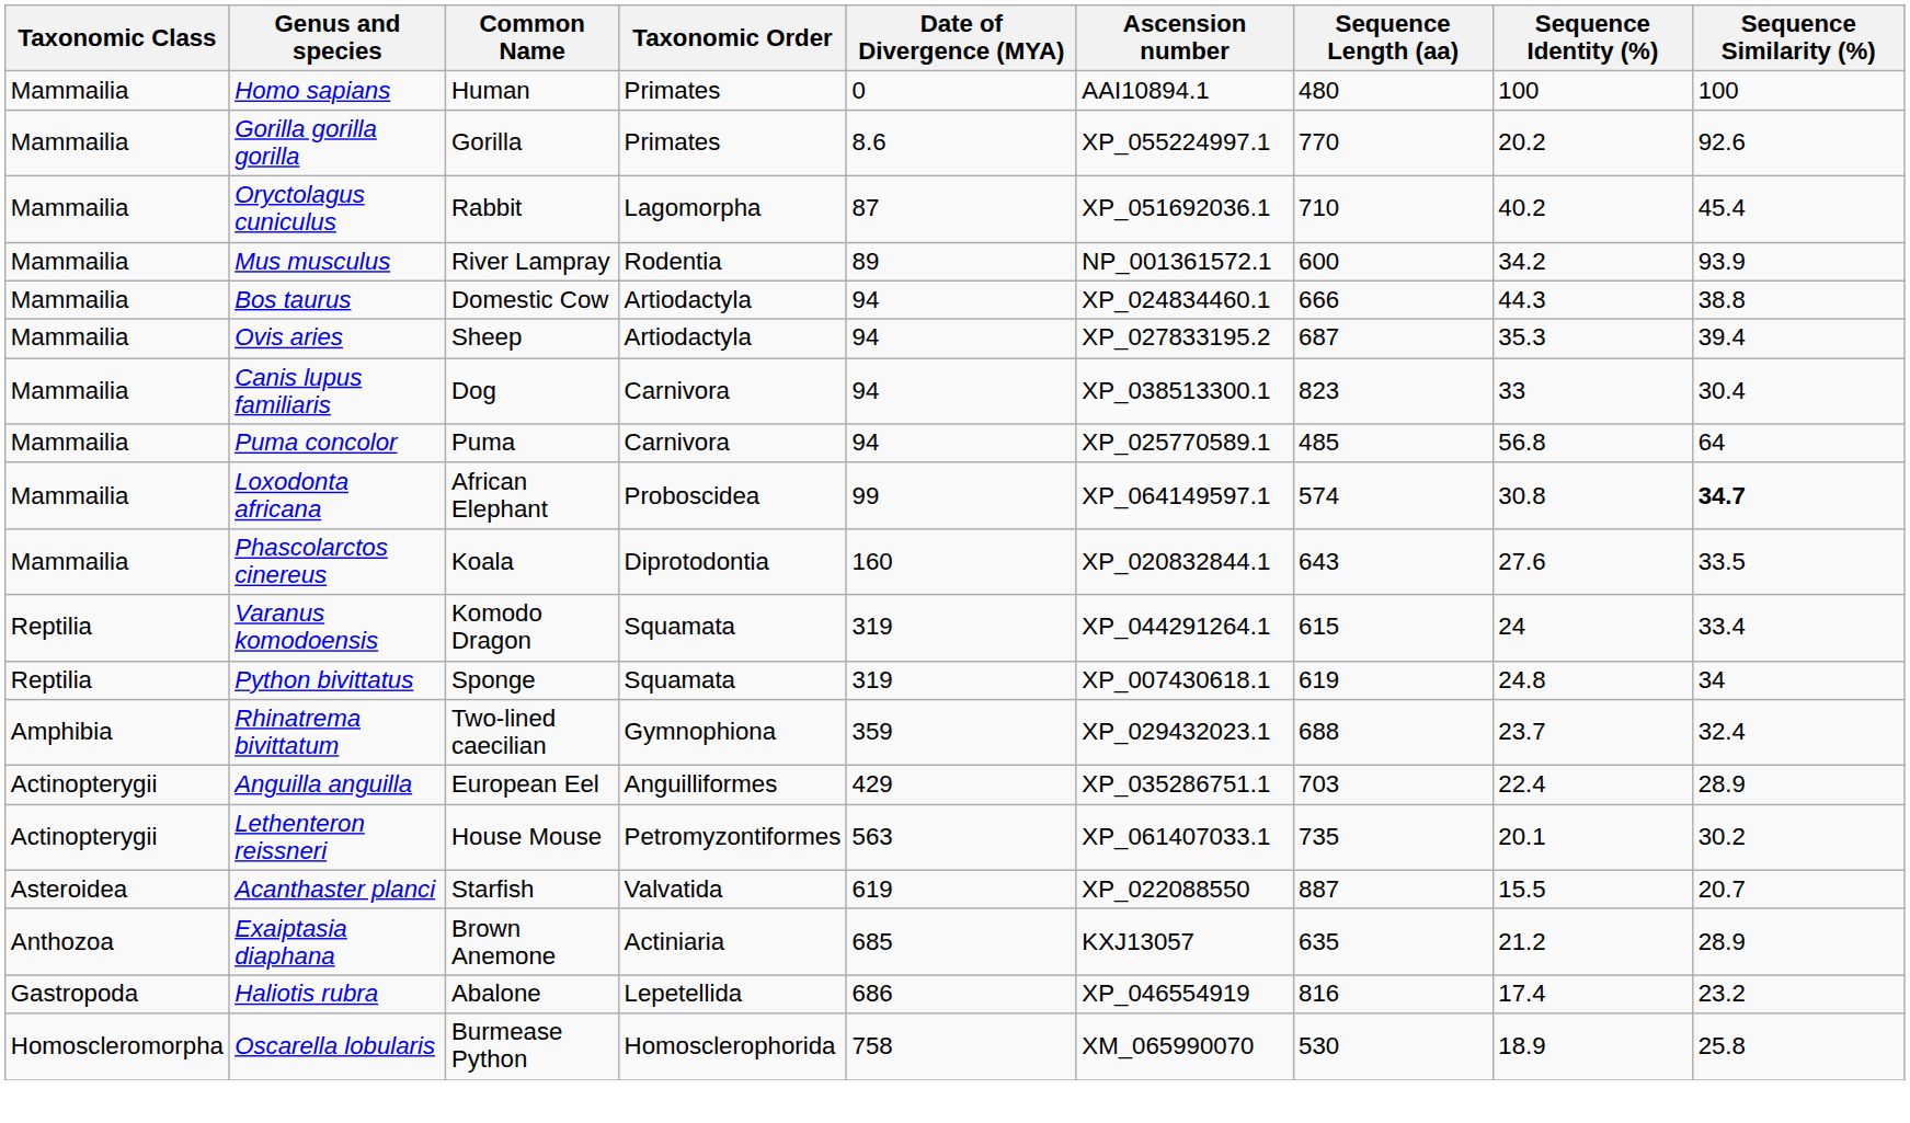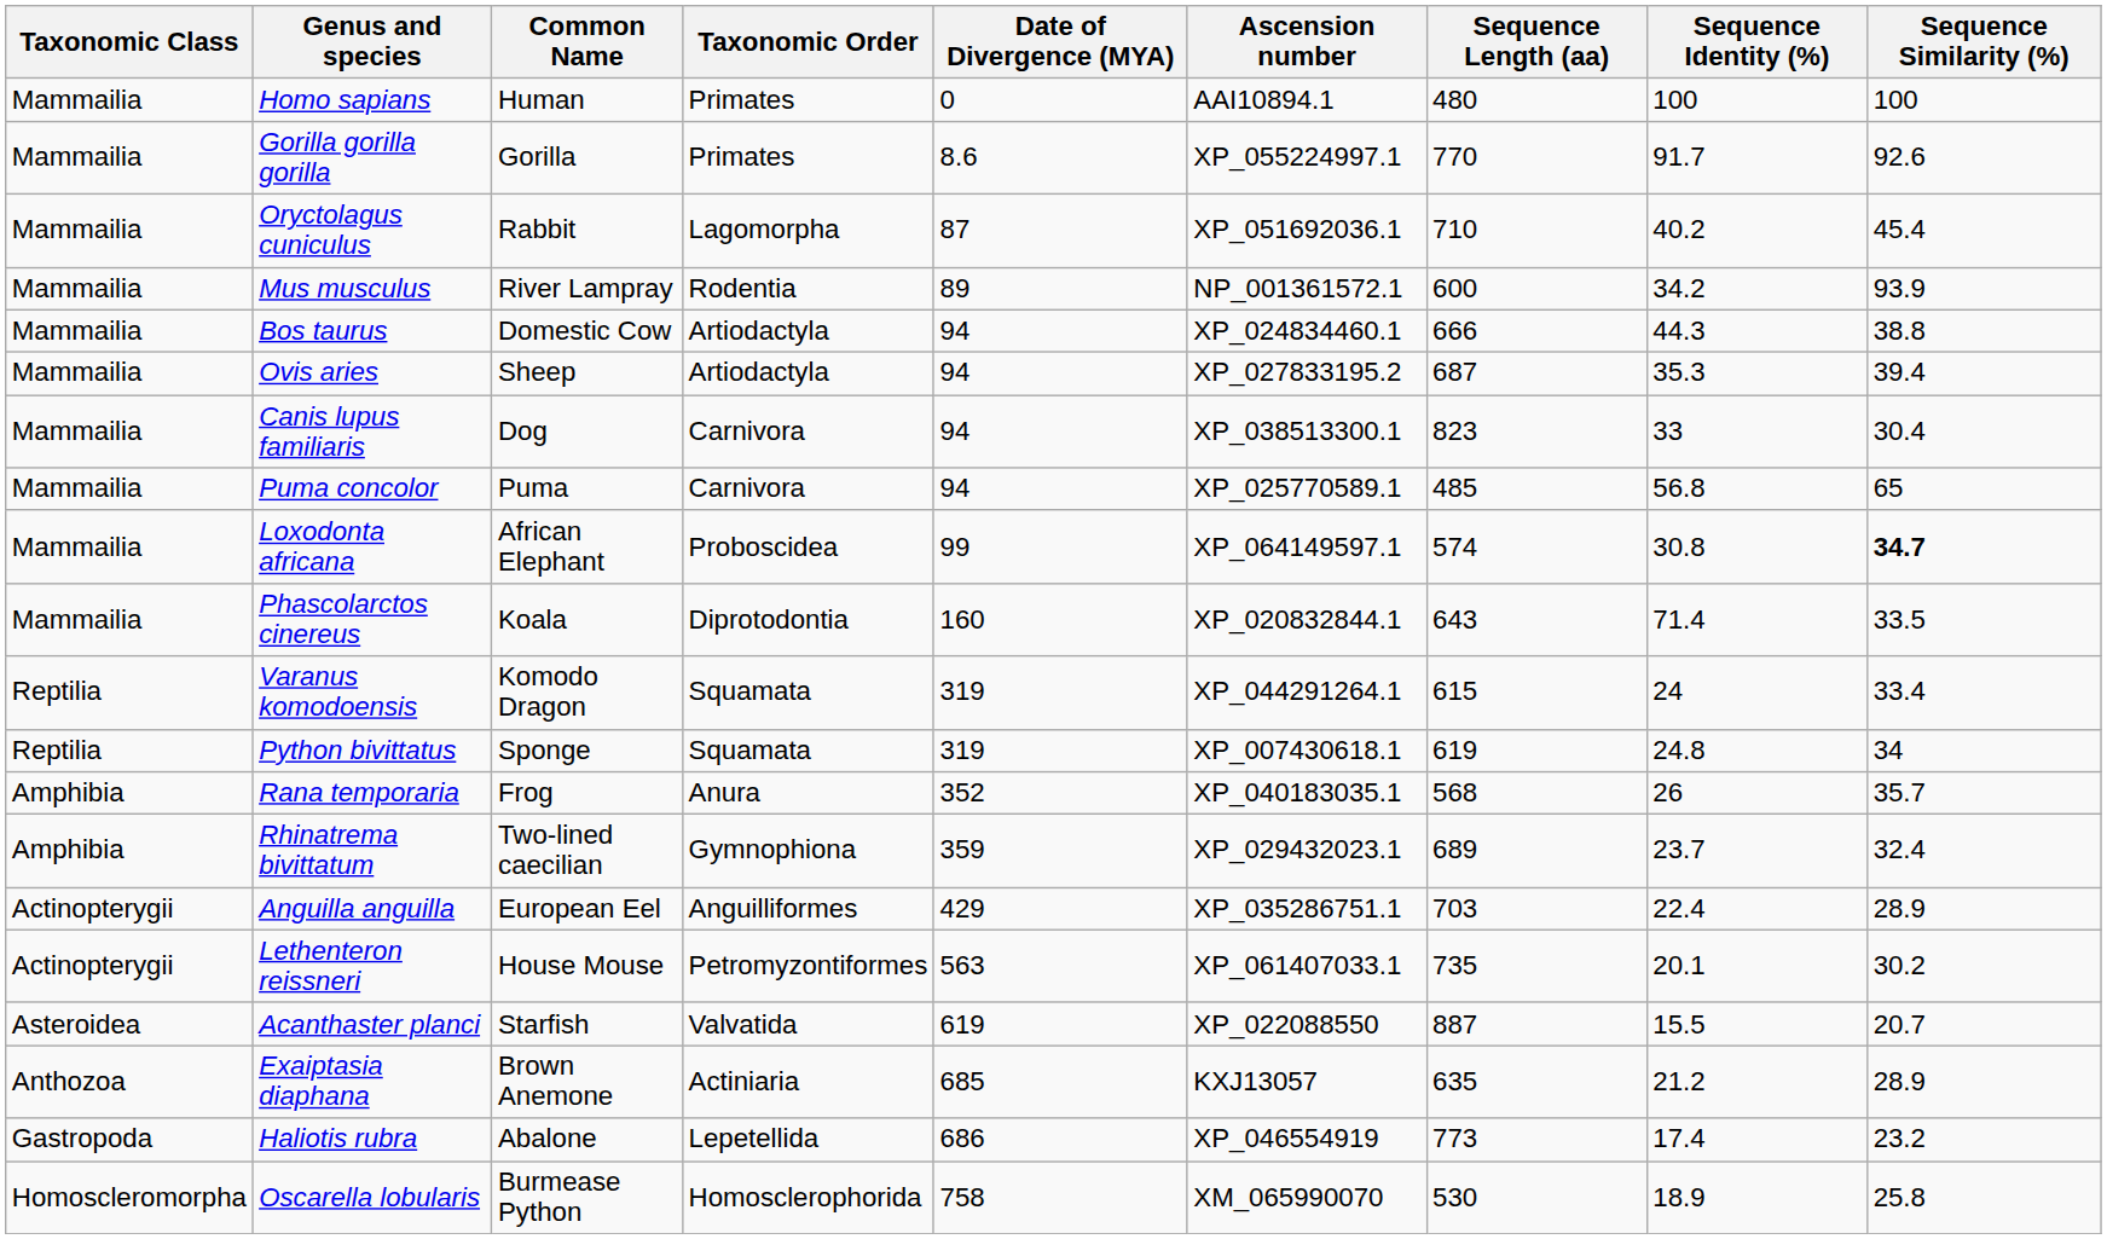Gorilla gorilla gorilla | Sequence Identity (%): 20.2 -> 91.7
Puma concolor | Sequence Similarity (%): 64 -> 65
Phascolarctos cinereus | Sequence Identity (%): 27.6 -> 71.4
+ row: Amphibia | Rana temporaria | Frog | Anura | 352 | XP_040183035.1 | 568 | 26 | 35.7
Rhinatrema bivittatum | Sequence Length (aa): 688 -> 689
Haliotis rubra | Sequence Length (aa): 816 -> 773
